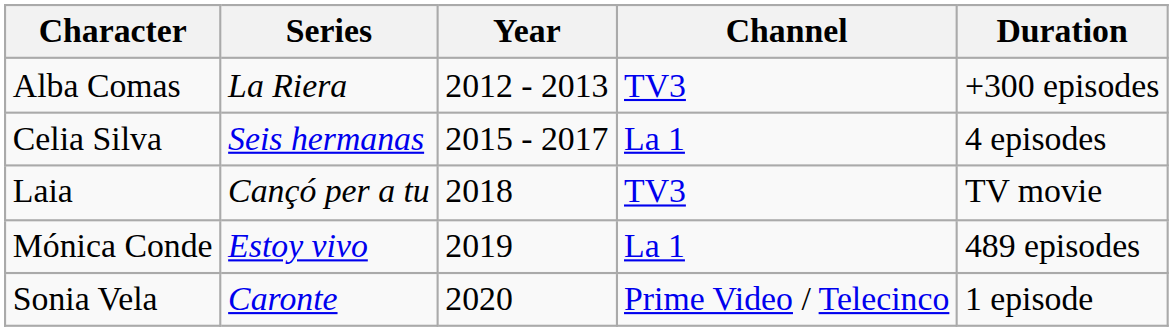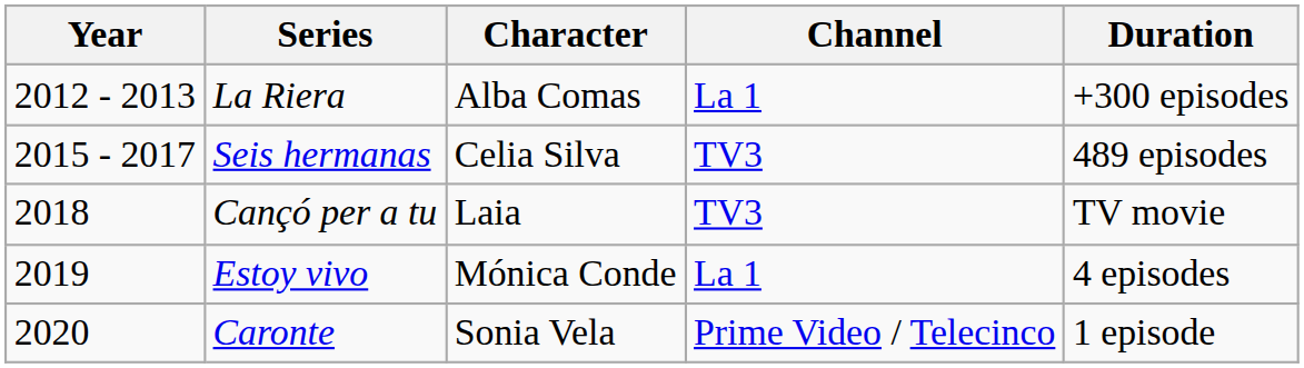columns swapped: Year <-> Character
La Riera | Channel: TV3 -> La 1
Seis hermanas | Channel: La 1 -> TV3
Seis hermanas | Duration: 4 episodes -> 489 episodes
Estoy vivo | Duration: 489 episodes -> 4 episodes
